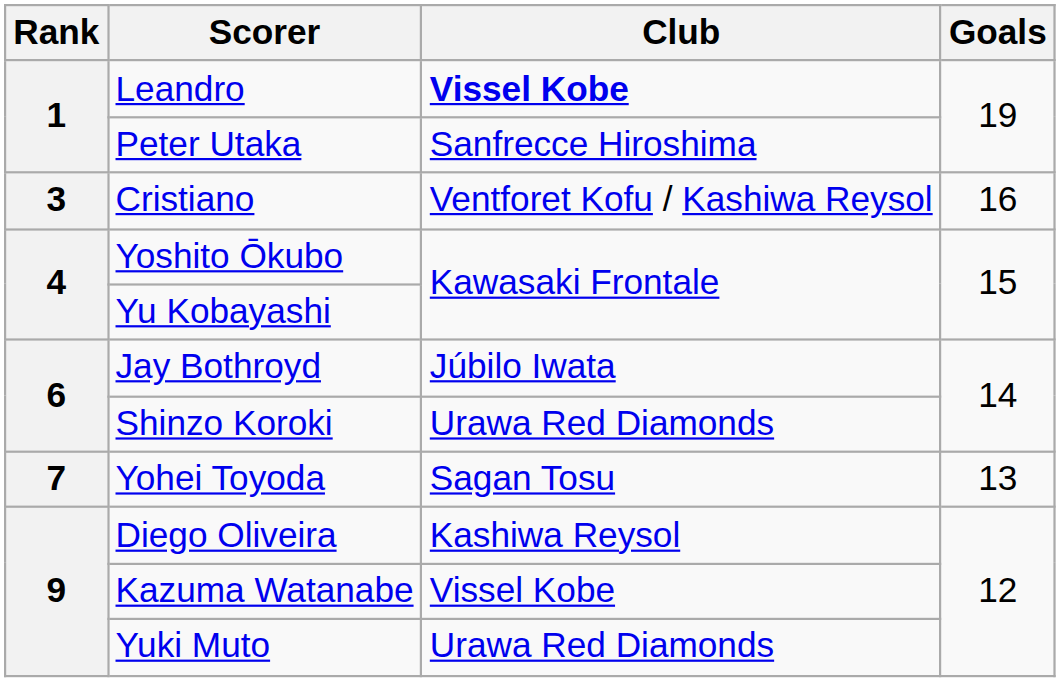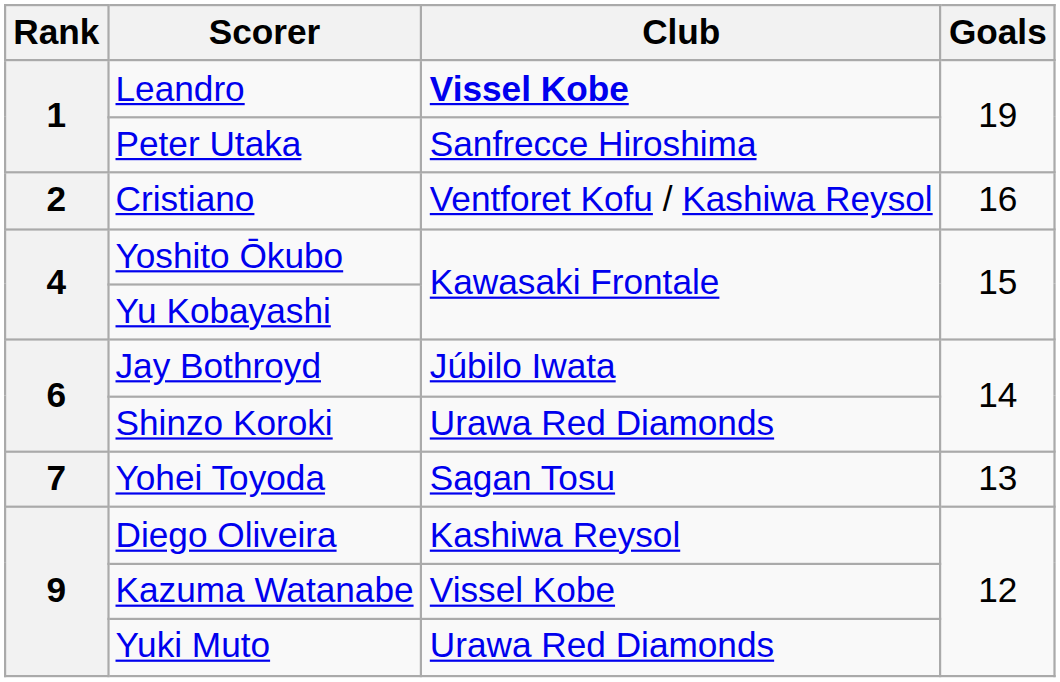Cristiano | Rank: 3 -> 2
